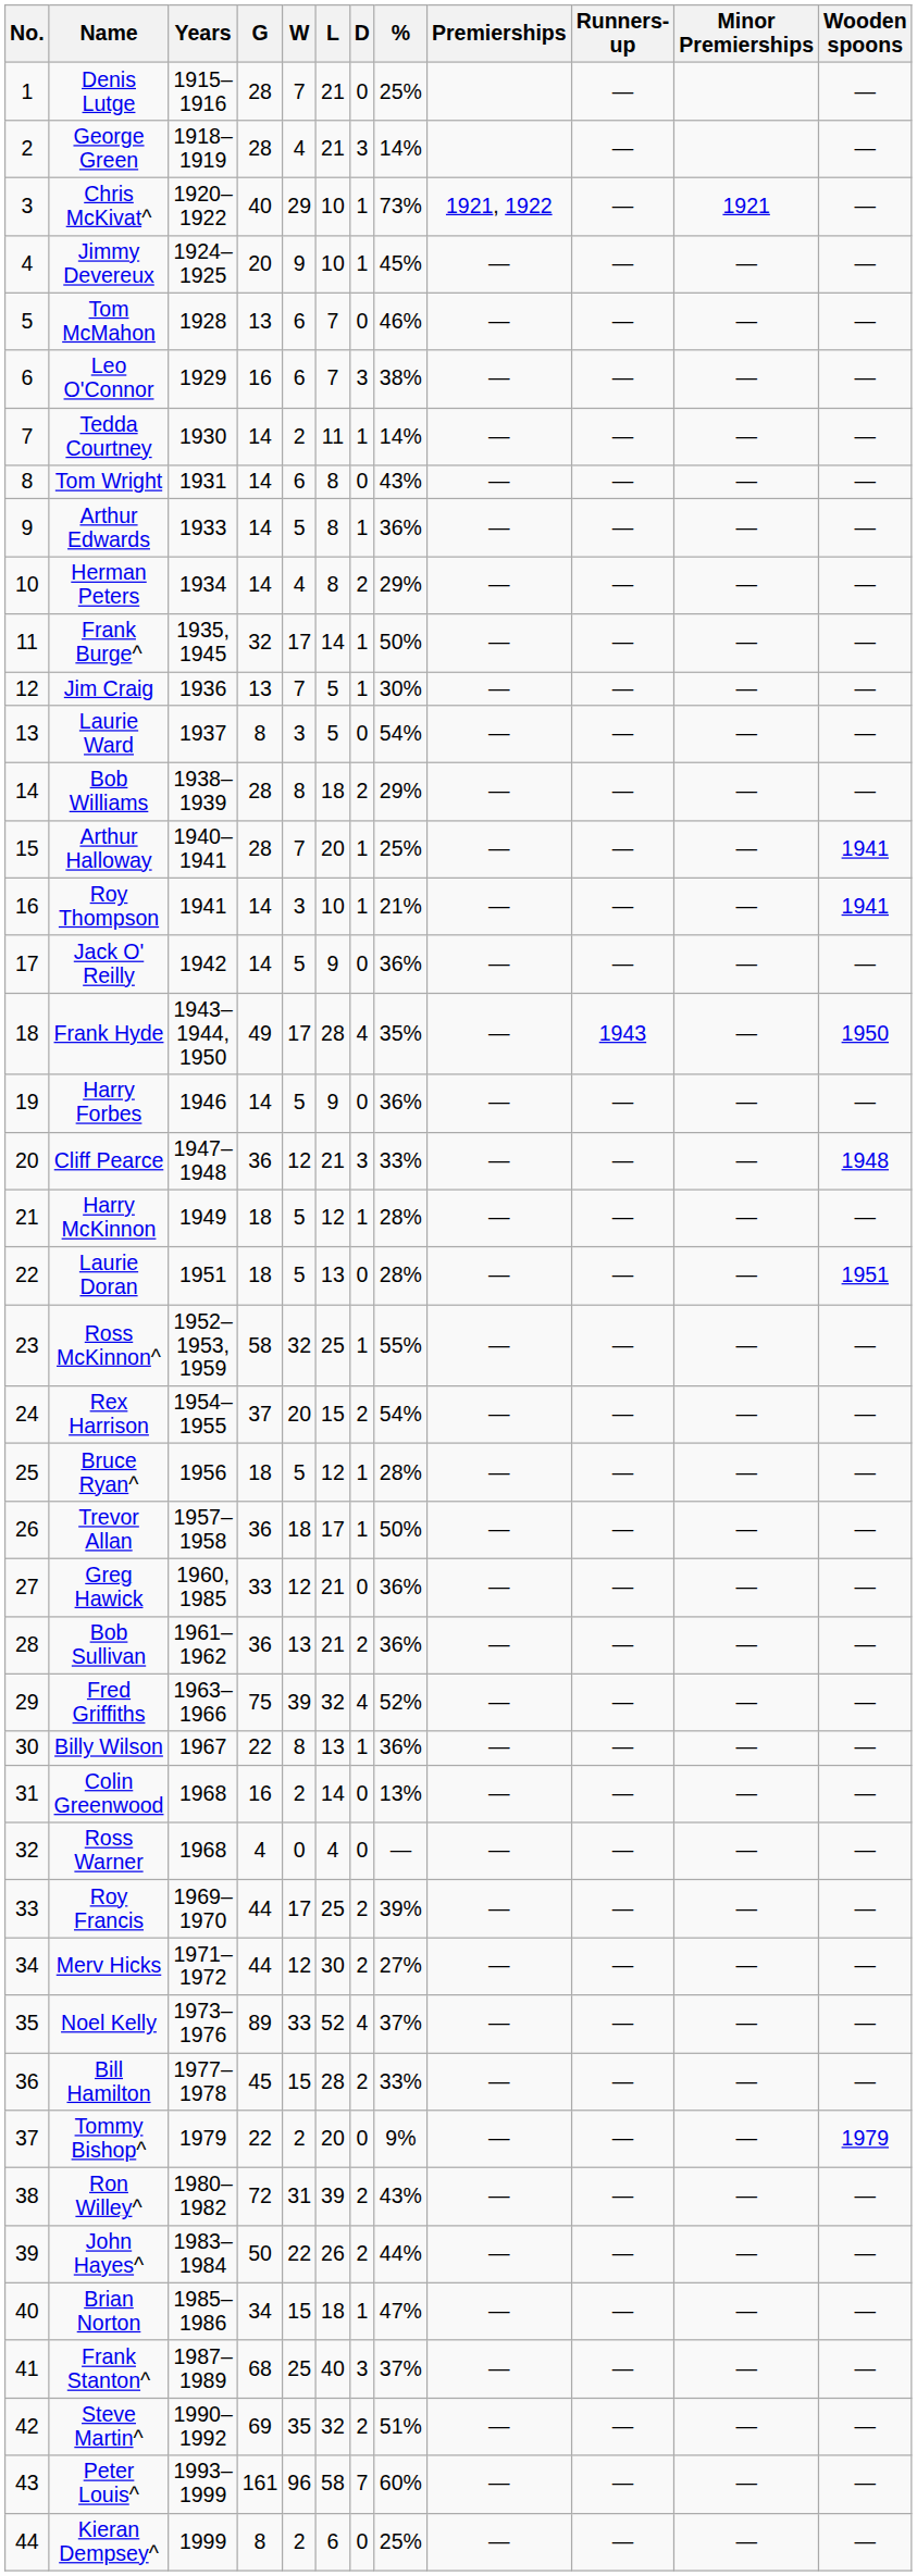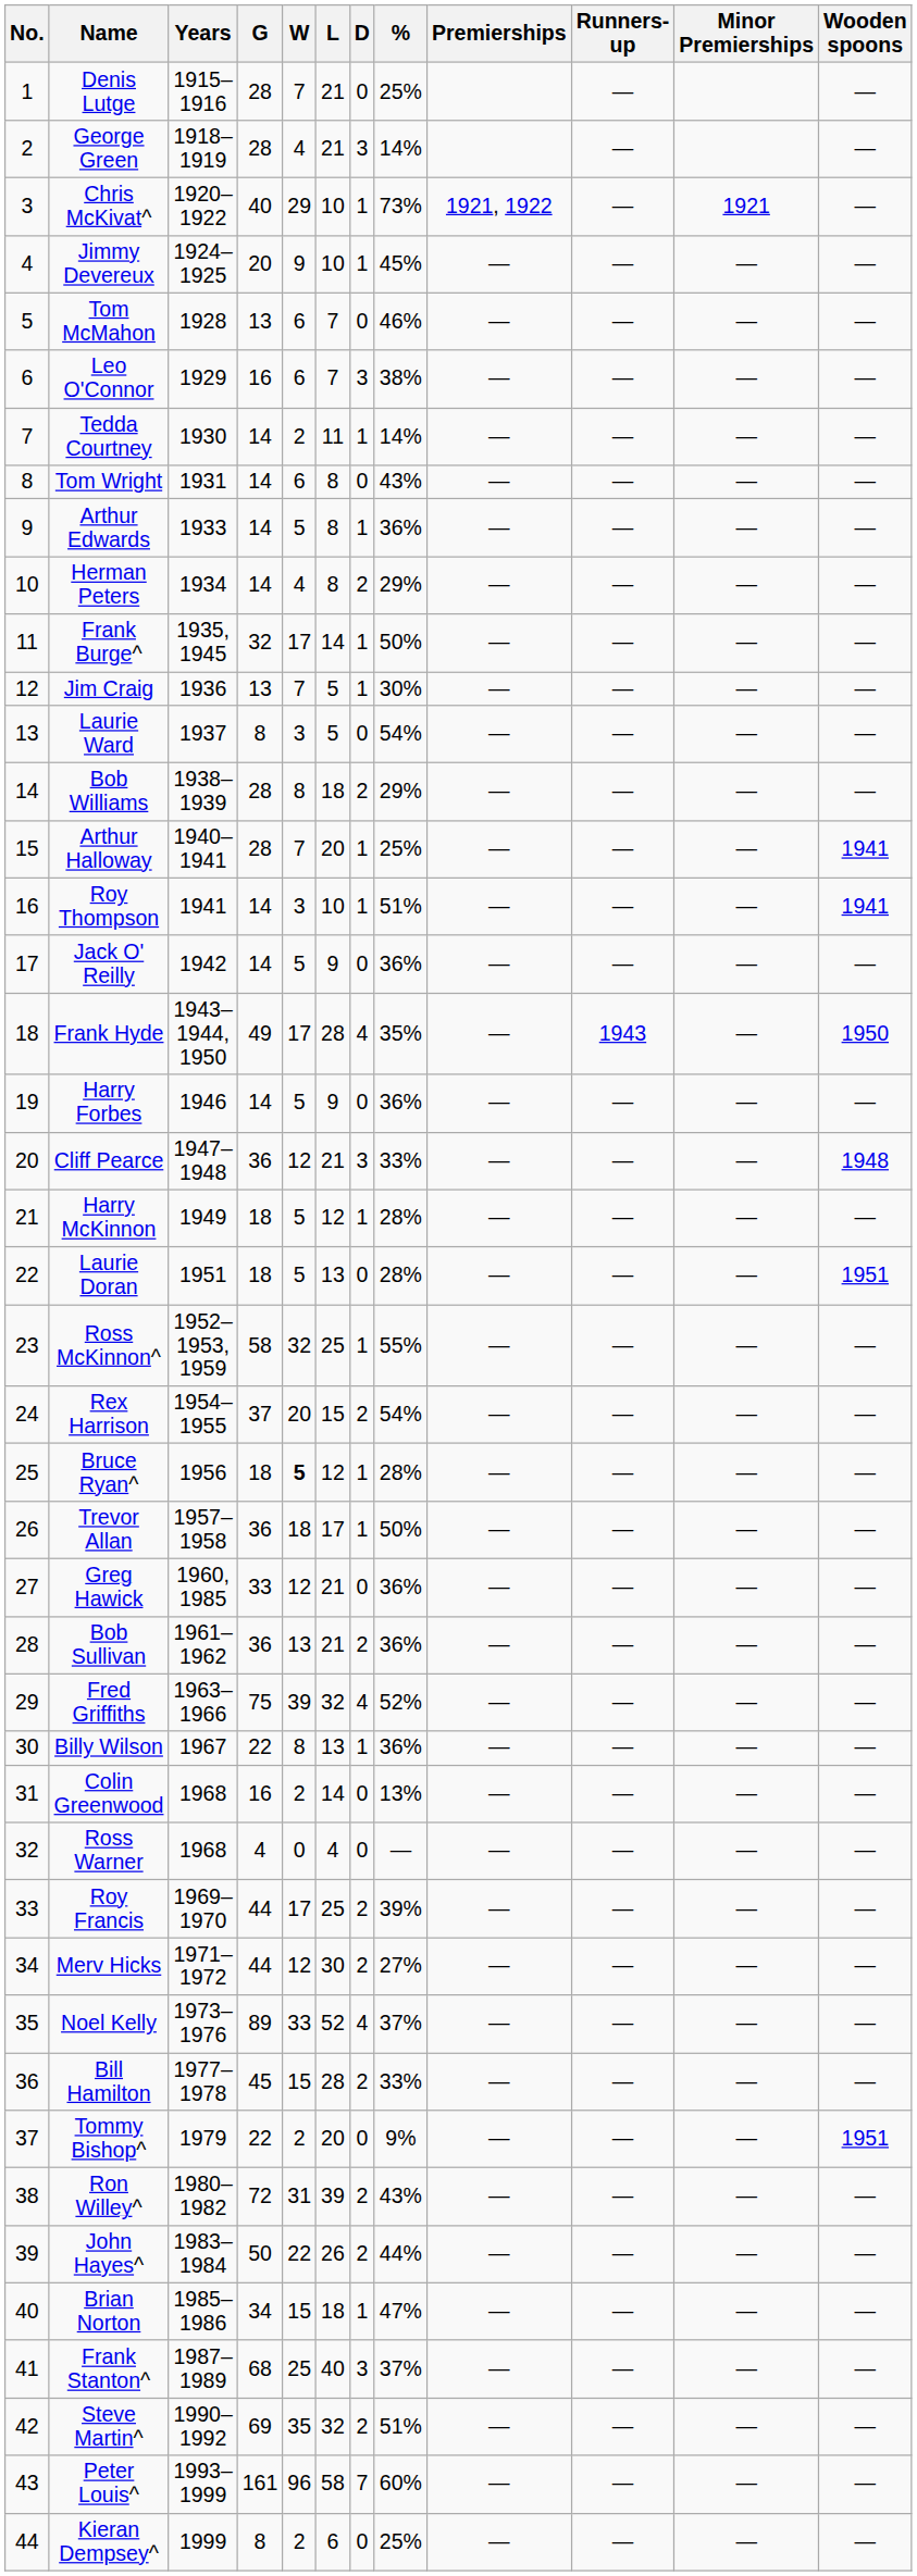Roy Thompson | %: 21% -> 51%
Bruce Ryan^ | W: normal -> bold
Tommy Bishop^ | Wooden spoons: 1979 -> 1951
